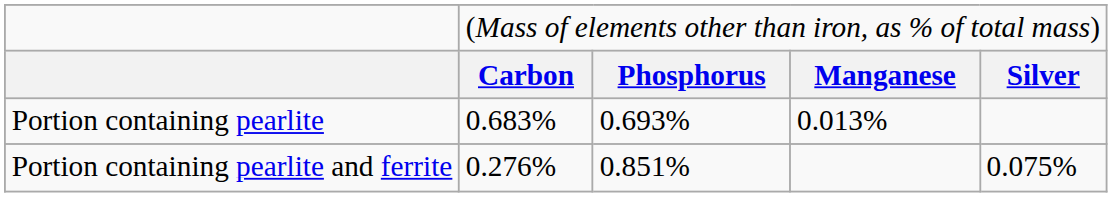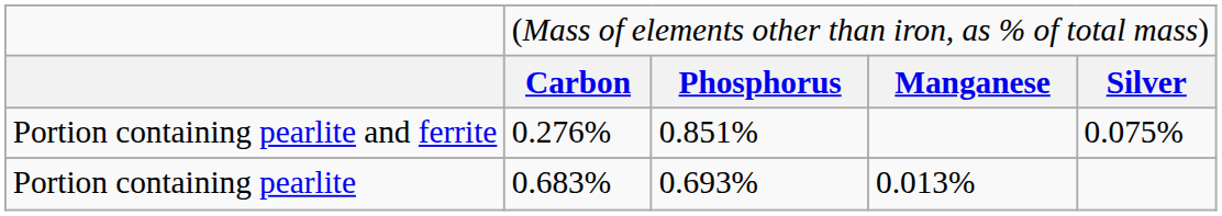rows swapped: Portion containing pearlite <-> Portion containing pearlite and ferrite
